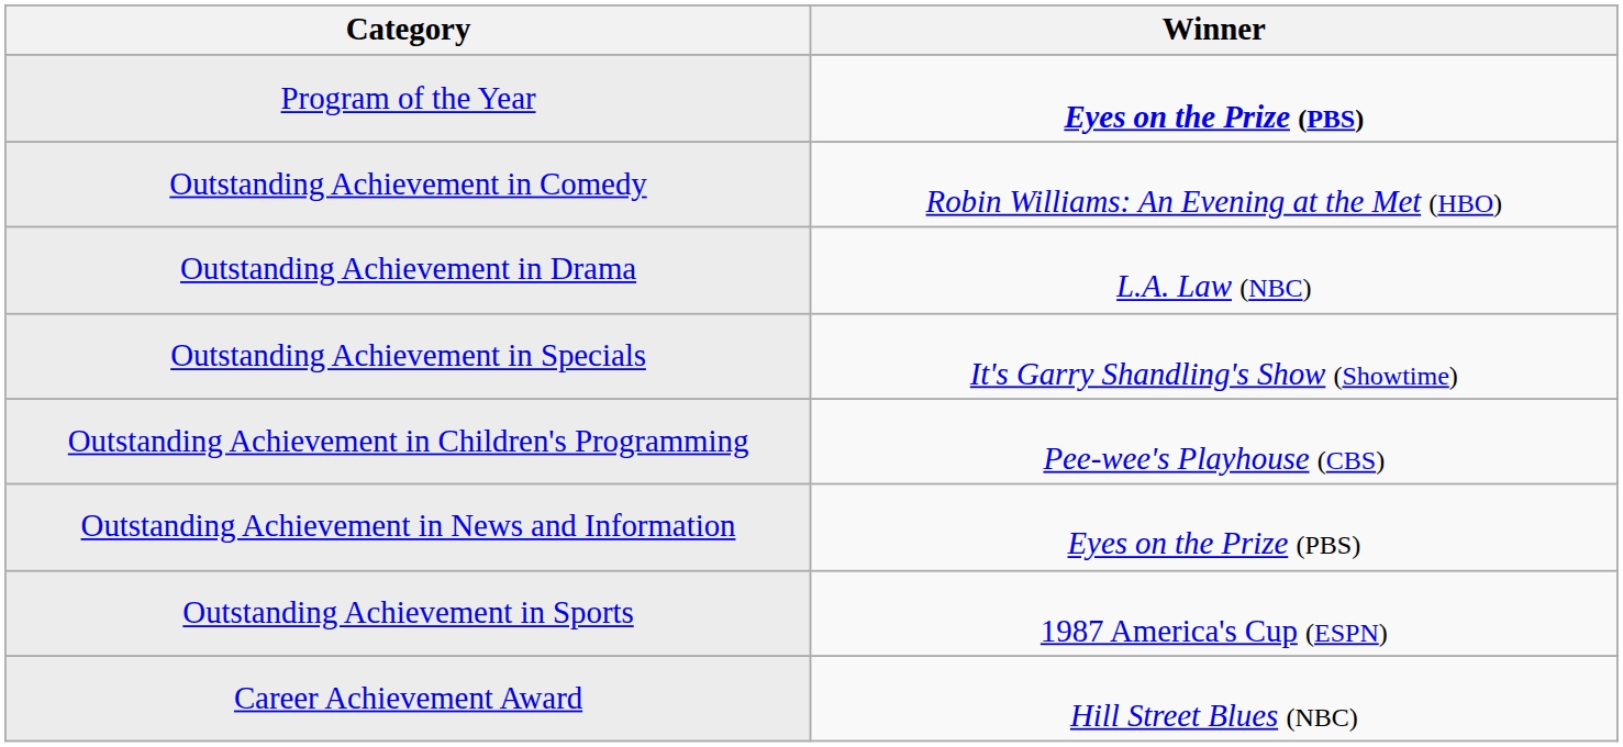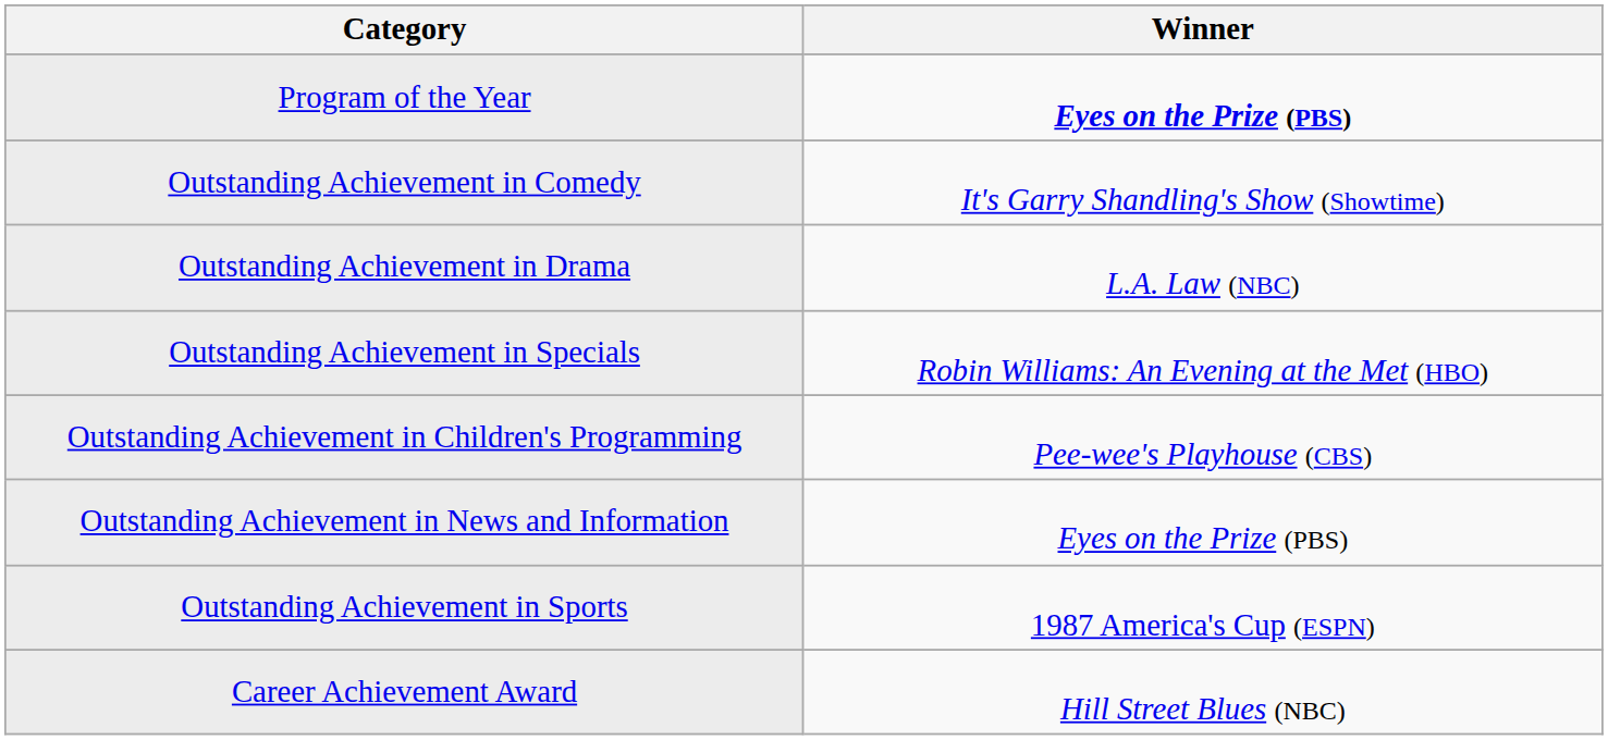Outstanding Achievement in Comedy | Winner: Robin Williams: An Evening at the Met (HBO) -> It's Garry Shandling's Show (Showtime)
Outstanding Achievement in Specials | Winner: It's Garry Shandling's Show (Showtime) -> Robin Williams: An Evening at the Met (HBO)
